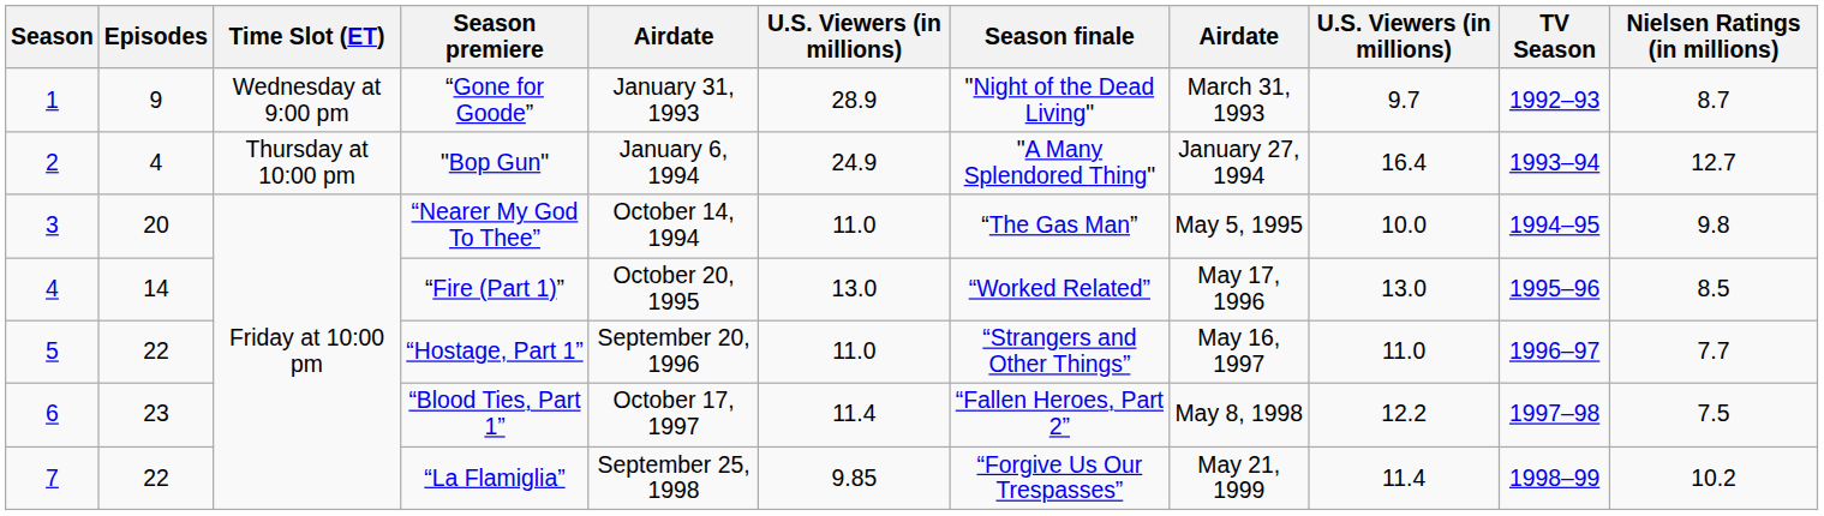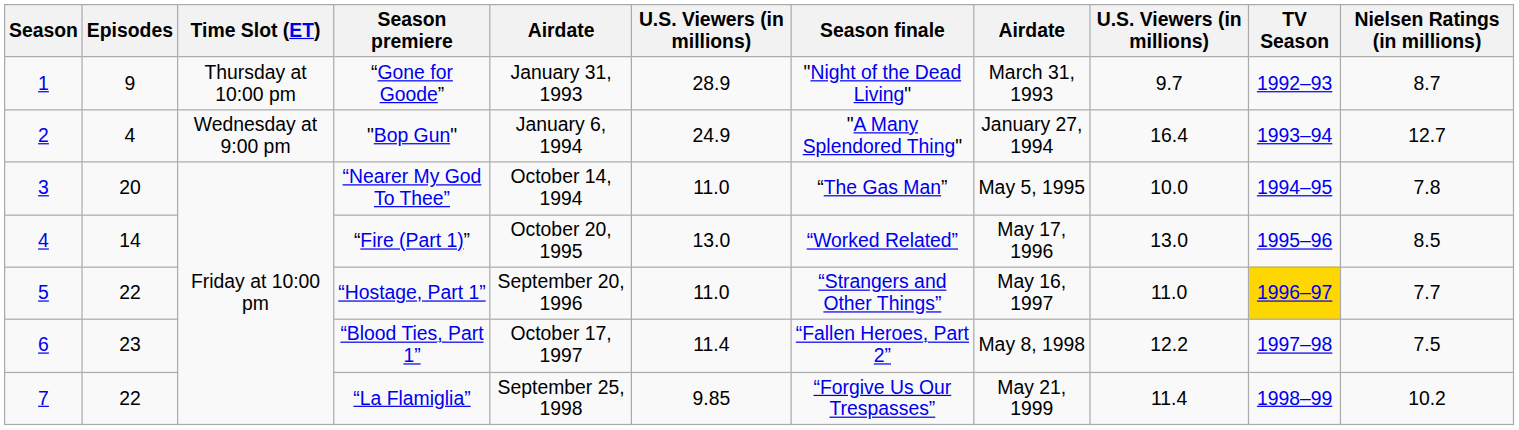“Gone for Goode” | Time Slot (ET): Wednesday at 9:00 pm -> Thursday at 10:00 pm
"Bop Gun" | Time Slot (ET): Thursday at 10:00 pm -> Wednesday at 9:00 pm
“Nearer My God To Thee” | Nielsen Ratings (in millions): 9.8 -> 7.8
“Hostage, Part 1” | TV Season: no background -> gold background
